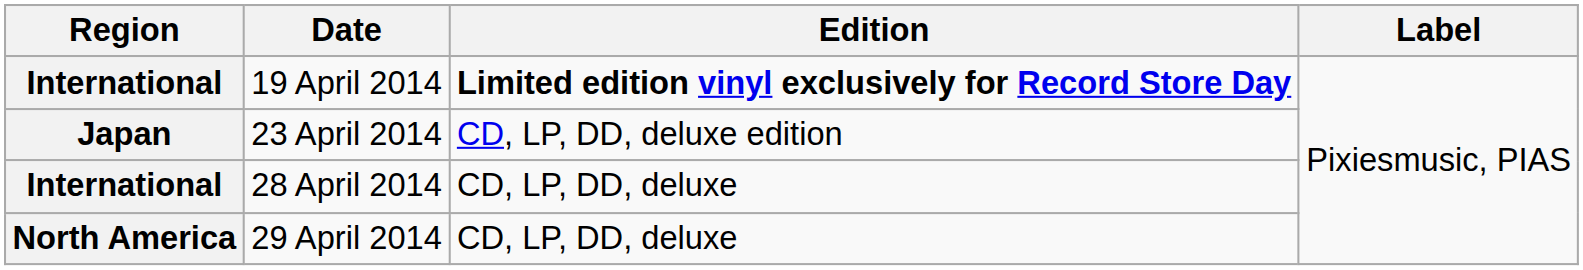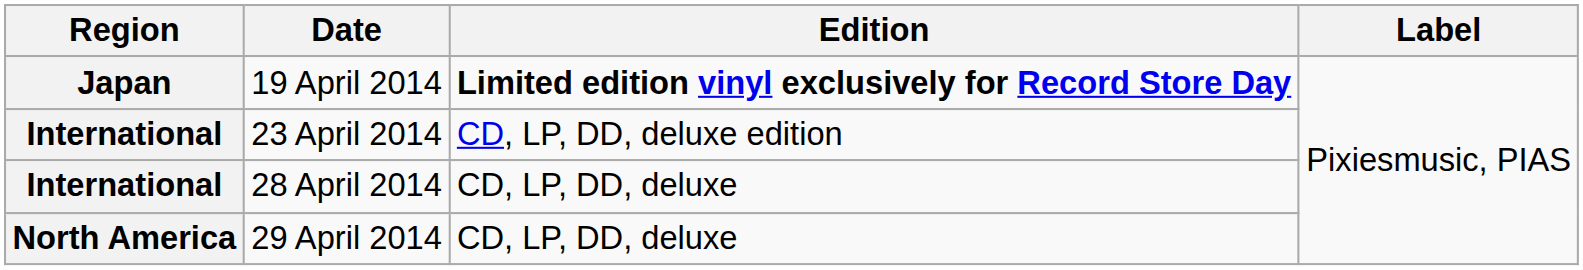19 April 2014 | Region: International -> Japan
23 April 2014 | Region: Japan -> International
